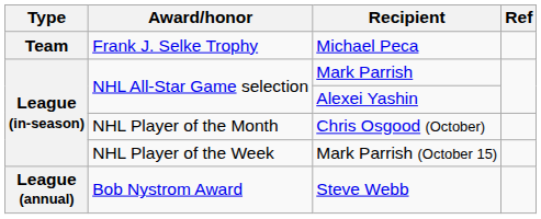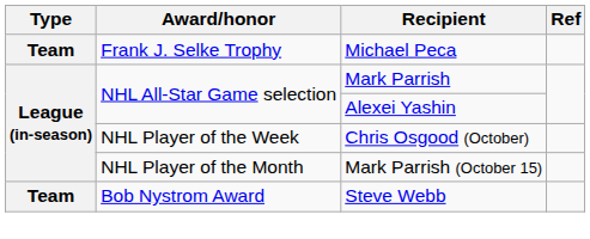Chris Osgood (October) | Award/honor: NHL Player of the Month -> NHL Player of the Week
Mark Parrish (October 15) | Award/honor: NHL Player of the Week -> NHL Player of the Month
Steve Webb | Type: League (annual) -> Team
